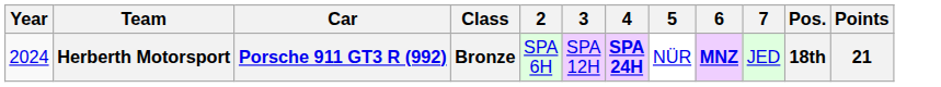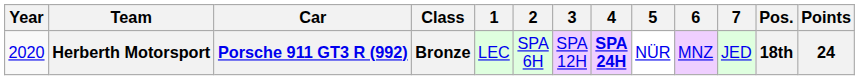+ column: 1 | LEC
Herberth Motorsport | Year: 2024 -> 2020
Herberth Motorsport | 6: bold -> normal
Herberth Motorsport | Points: 21 -> 24
